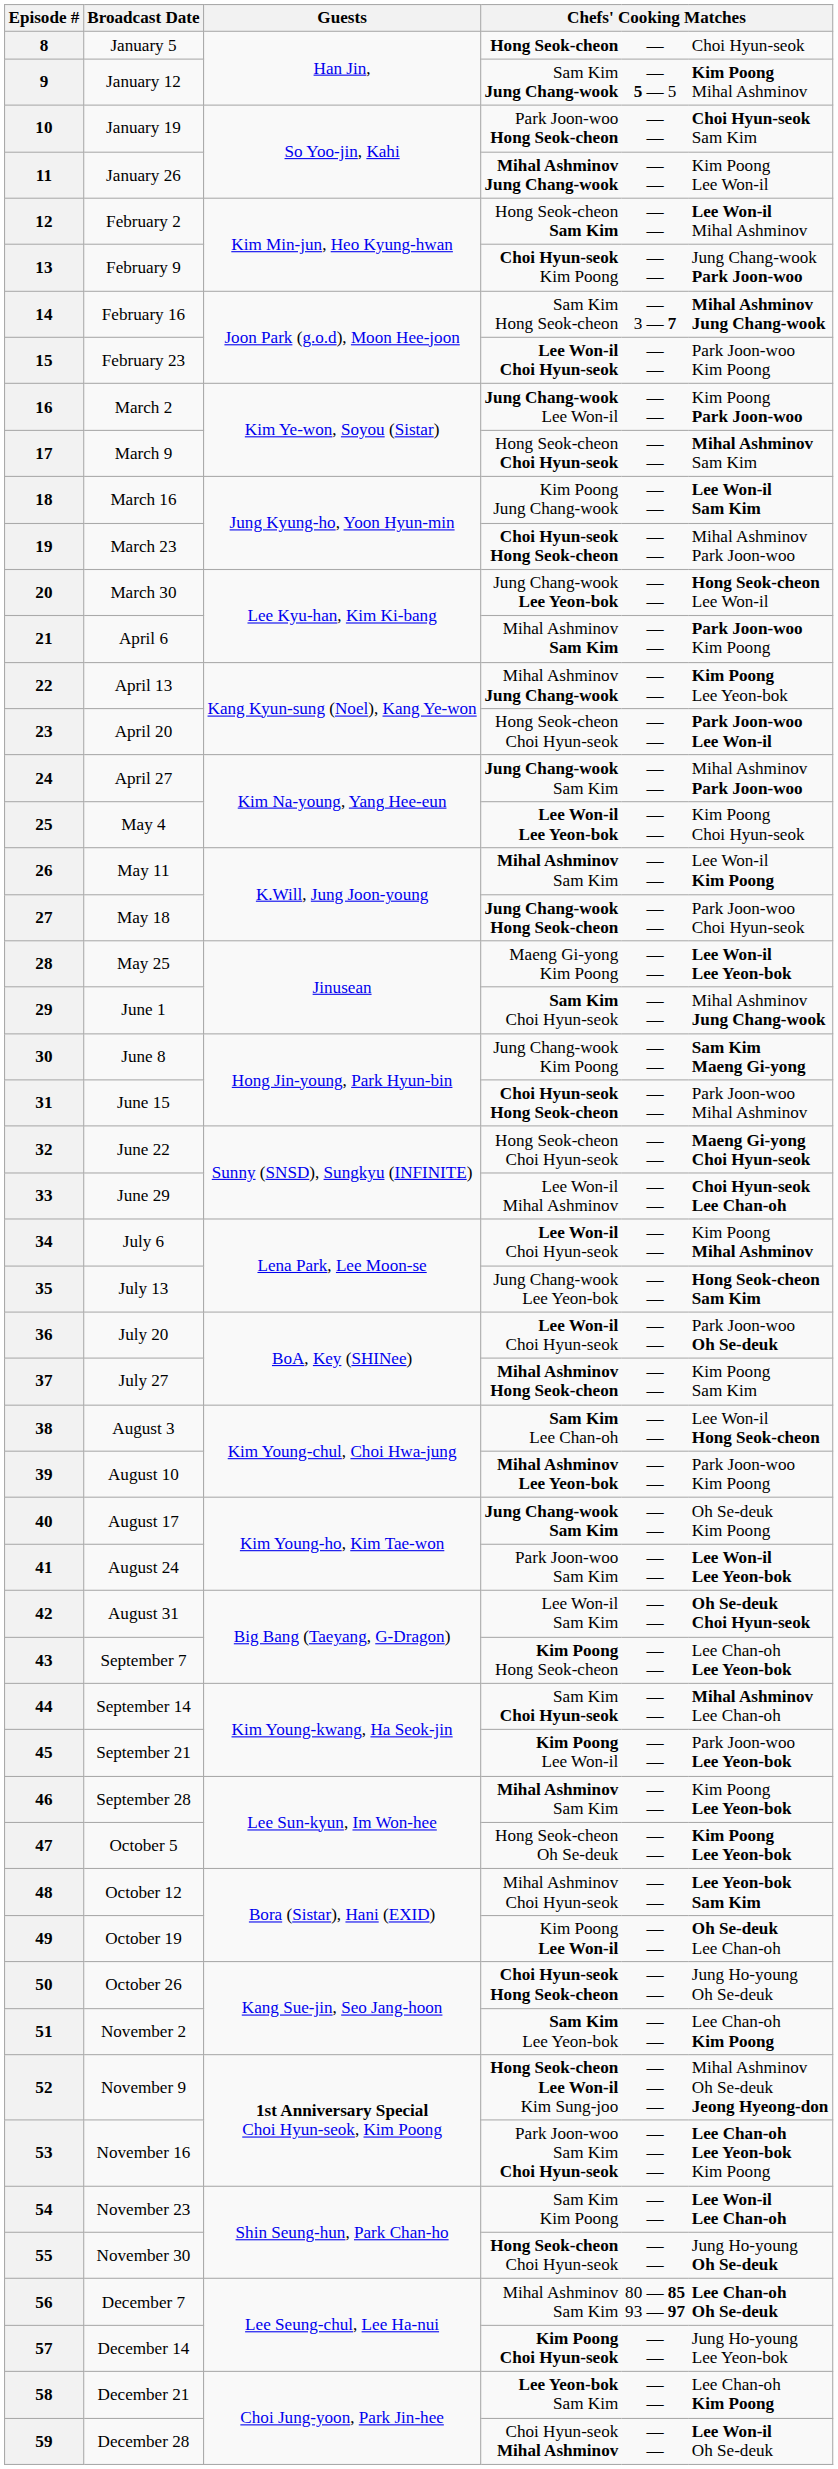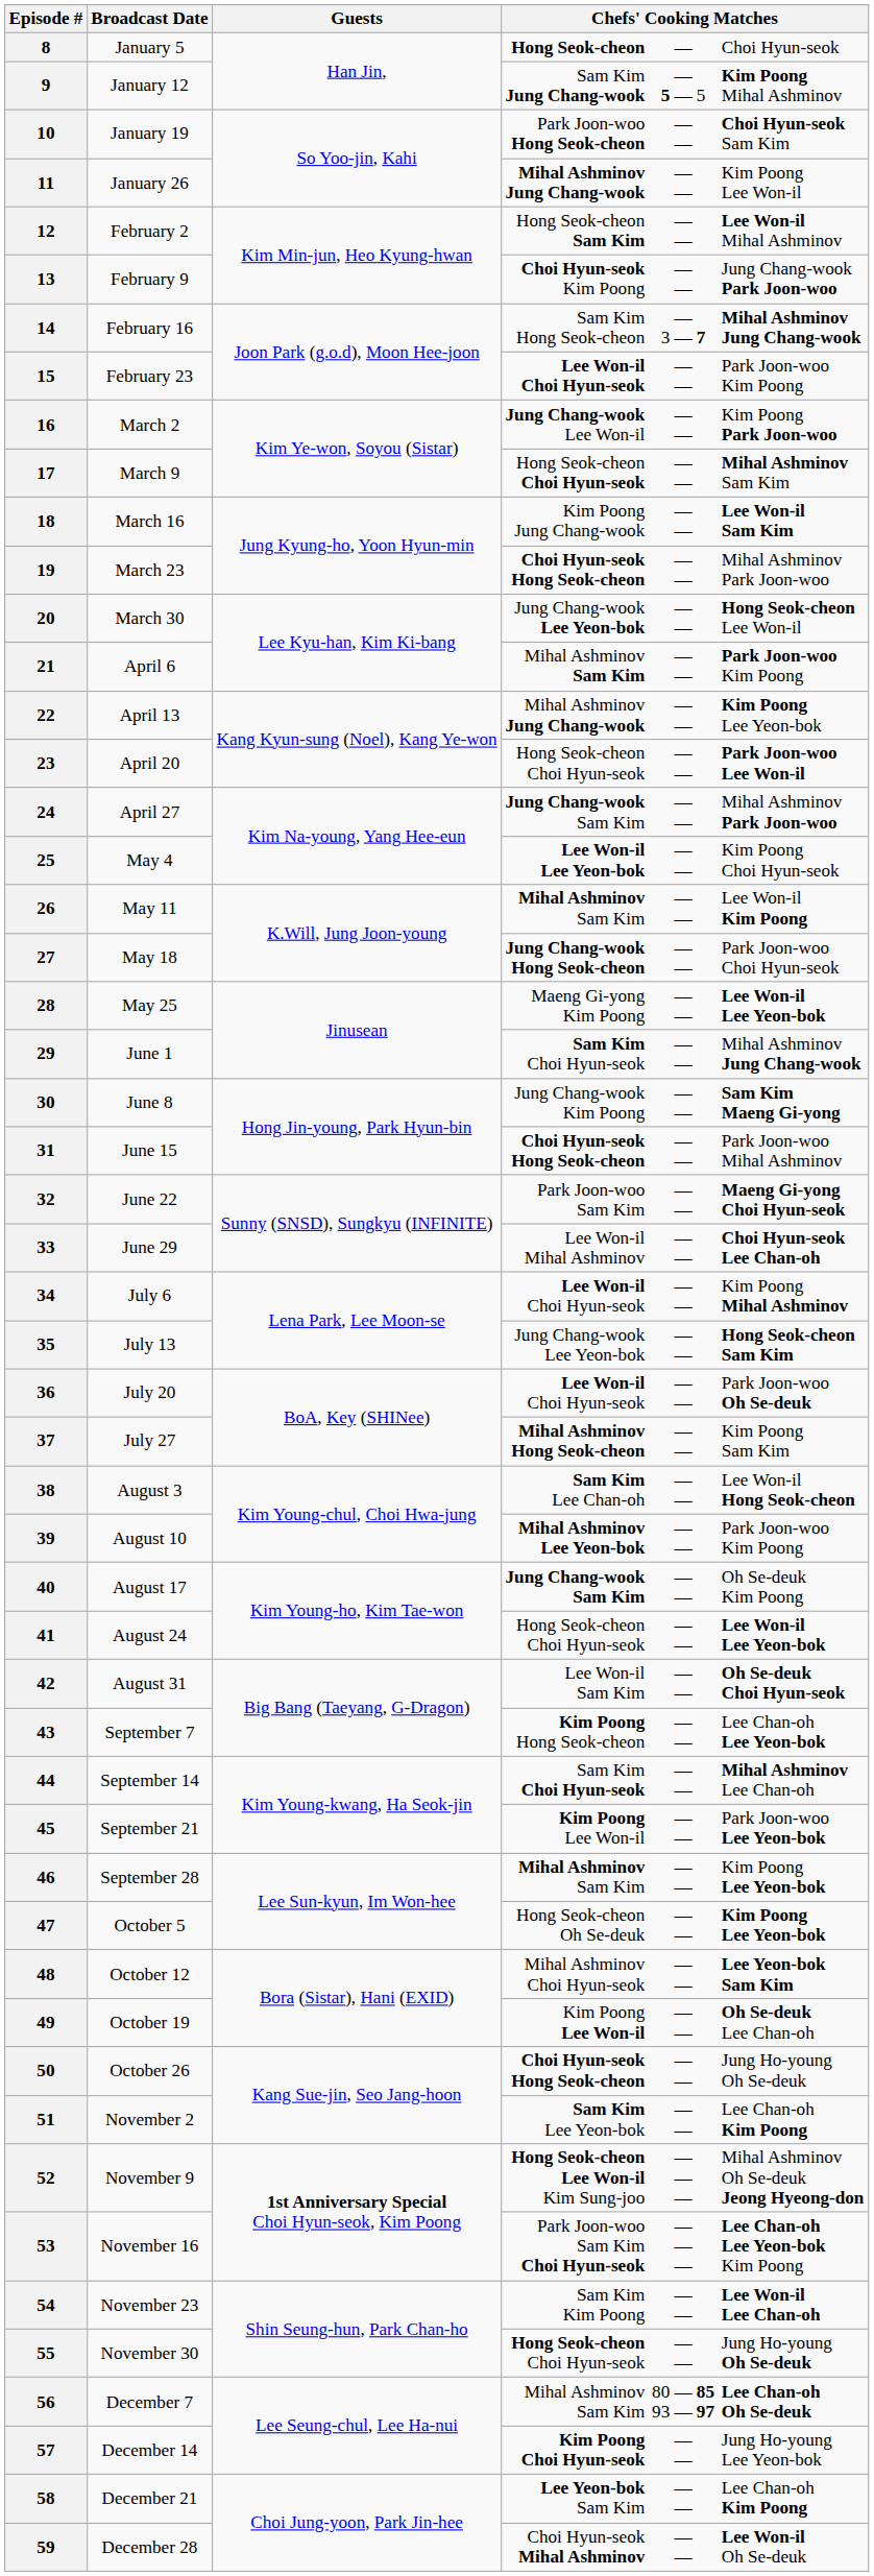32 | column 4: Hong Seok-cheon Choi Hyun-seok -> Park Joon-woo Sam Kim
41 | column 4: Park Joon-woo Sam Kim -> Hong Seok-cheon Choi Hyun-seok
